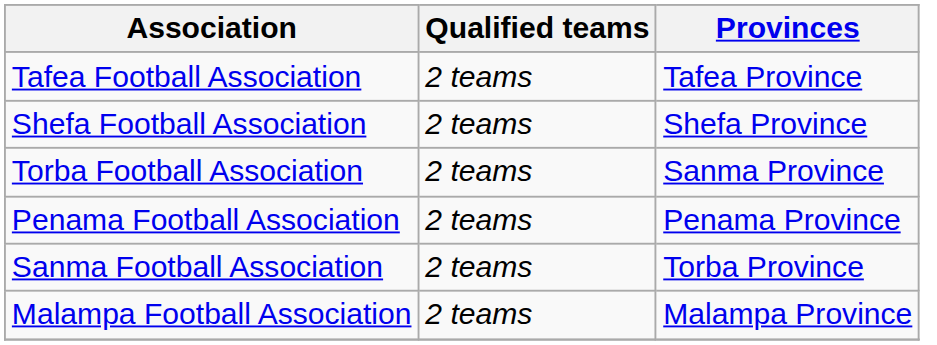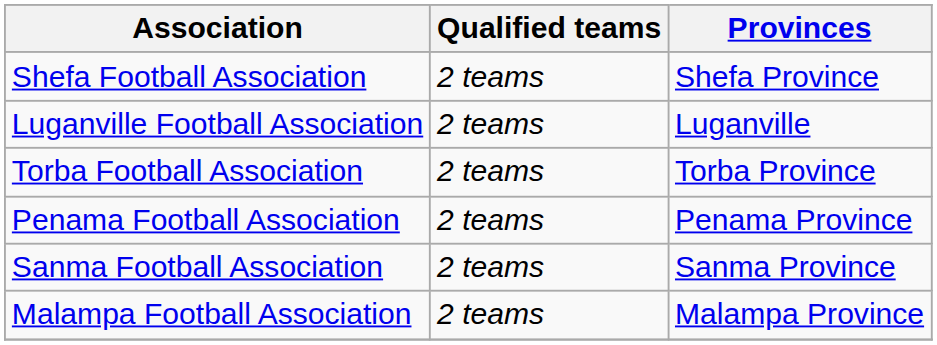- row: Tafea Football Association | 2 teams | Tafea Province
+ row: Luganville Football Association | 2 teams | Luganville
Torba Football Association | Provinces: Sanma Province -> Torba Province
Sanma Football Association | Provinces: Torba Province -> Sanma Province
